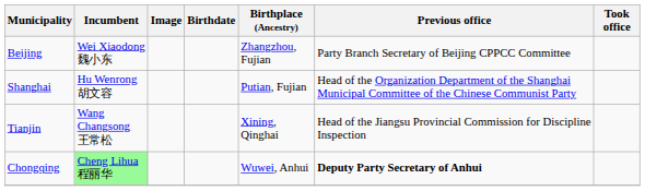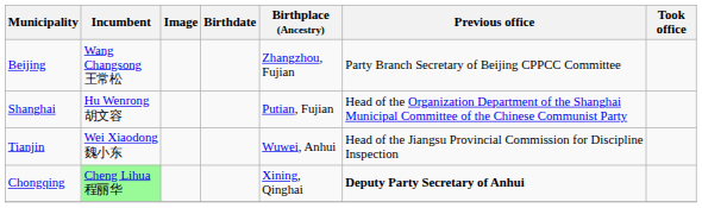Beijing | Incumbent: Wei Xiaodong 魏小东 -> Wang Changsong 王常松
Tianjin | Incumbent: Wang Changsong 王常松 -> Wei Xiaodong 魏小东
Tianjin | Birthplace (Ancestry): Xining, Qinghai -> Wuwei, Anhui
Chongqing | Birthplace (Ancestry): Wuwei, Anhui -> Xining, Qinghai
